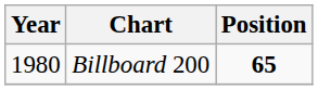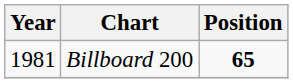Billboard 200 | Year: 1980 -> 1981
